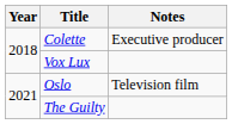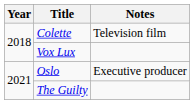Colette | Notes: Executive producer -> Television film
Oslo | Notes: Television film -> Executive producer
